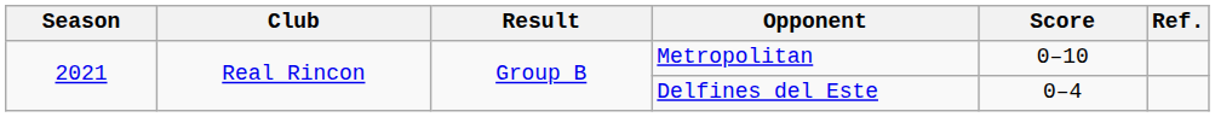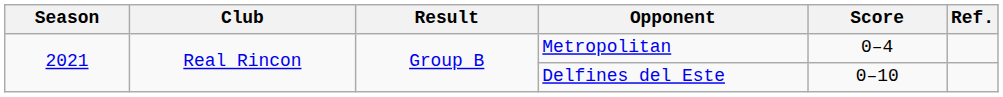Metropolitan | Score: 0–10 -> 0–4
Delfines del Este | Score: 0–4 -> 0–10
